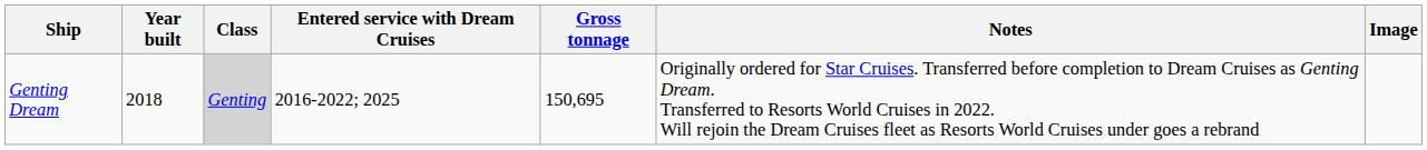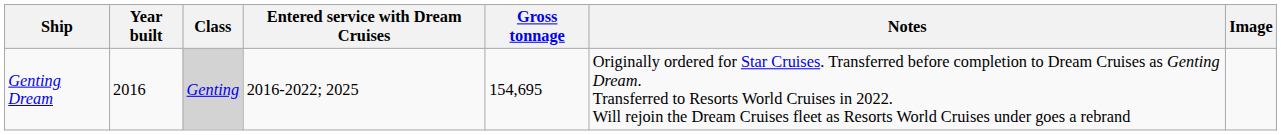Genting Dream | Year built: 2018 -> 2016
Genting Dream | Gross tonnage: 150,695 -> 154,695
